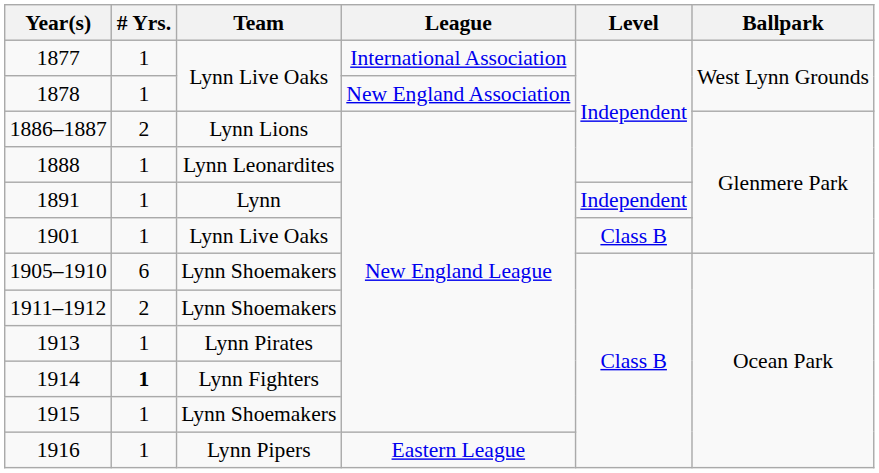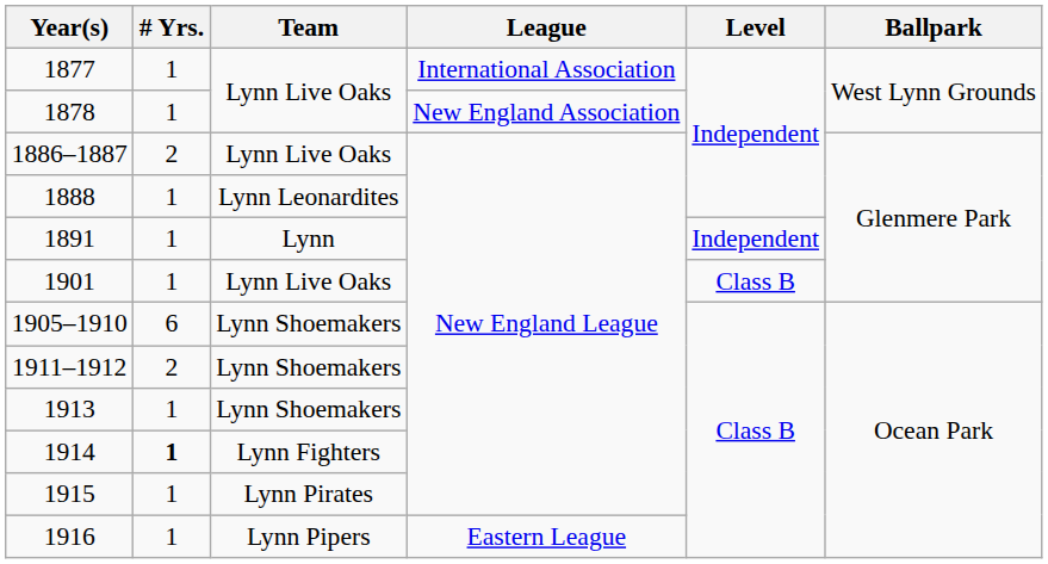1886–1887 | Team: Lynn Lions -> Lynn Live Oaks
1913 | Team: Lynn Pirates -> Lynn Shoemakers
1915 | Team: Lynn Shoemakers -> Lynn Pirates
